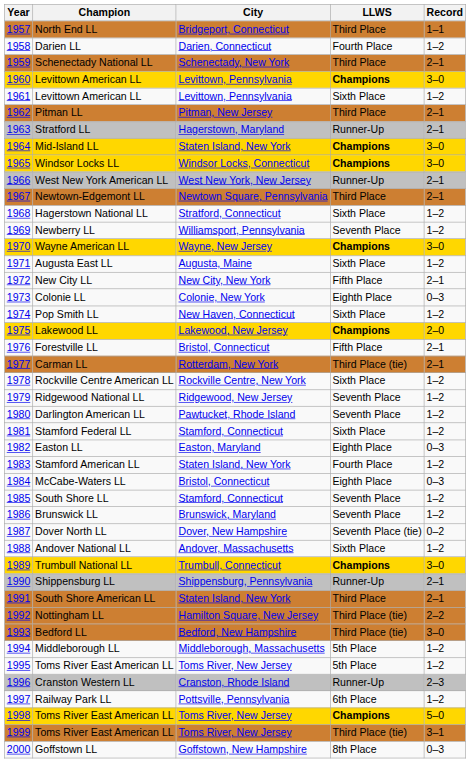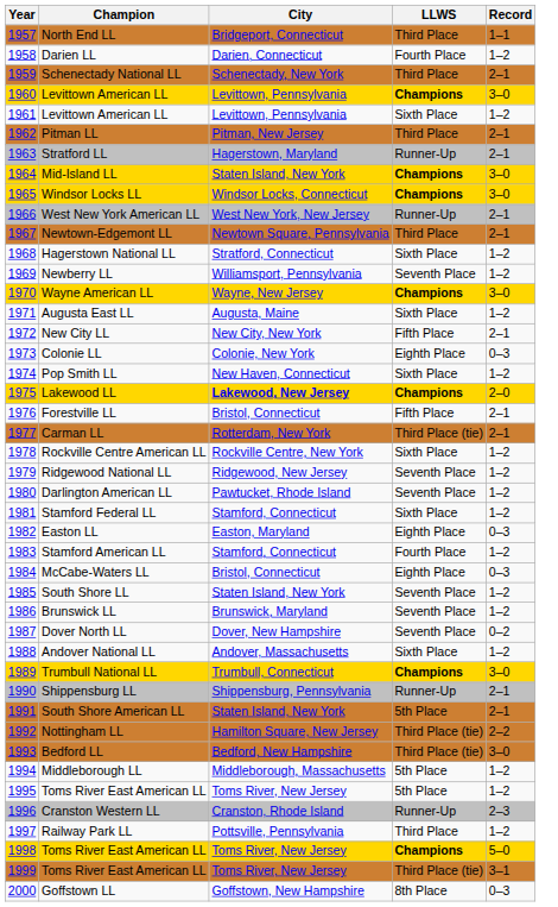Lakewood LL | City: normal -> bold
Stamford American LL | City: Staten Island, New York -> Stamford, Connecticut
South Shore LL | City: Stamford, Connecticut -> Staten Island, New York
Dover North LL | LLWS: Seventh Place (tie) -> Seventh Place
South Shore American LL | LLWS: Third Place -> 5th Place
Railway Park LL | LLWS: 6th Place -> Third Place
